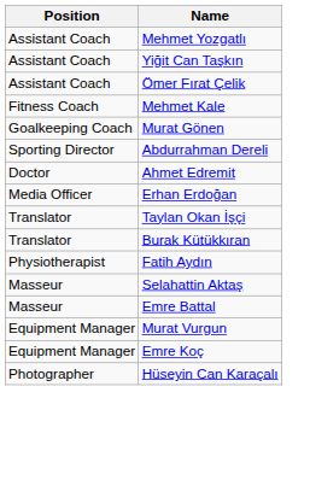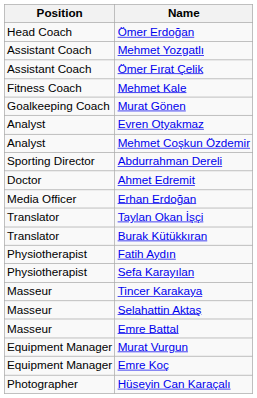+ row: Head Coach | Ömer Erdoğan
- row: Assistant Coach | Yiğit Can Taşkın
+ row: Analyst | Evren Otyakmaz
+ row: Analyst | Mehmet Coşkun Özdemir
+ row: Physiotherapist | Sefa Karayılan
+ row: Masseur | Tincer Karakaya
